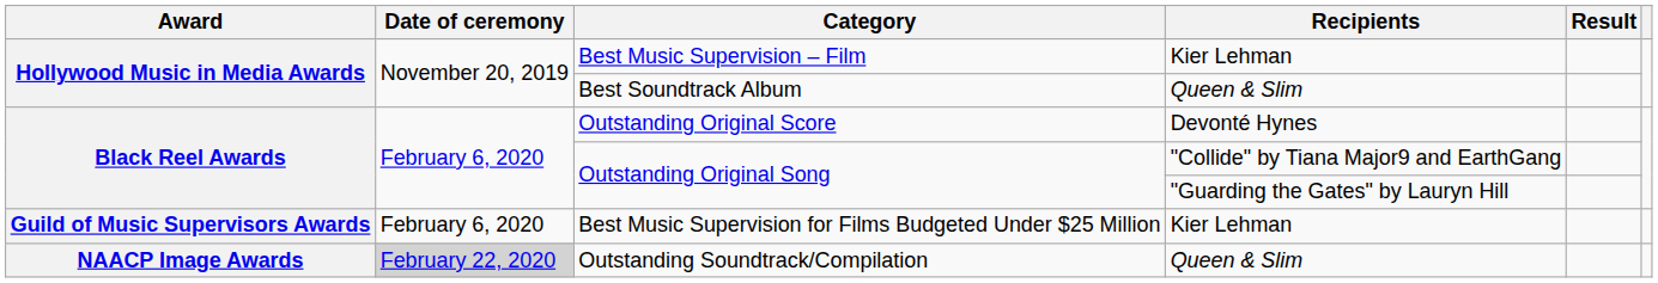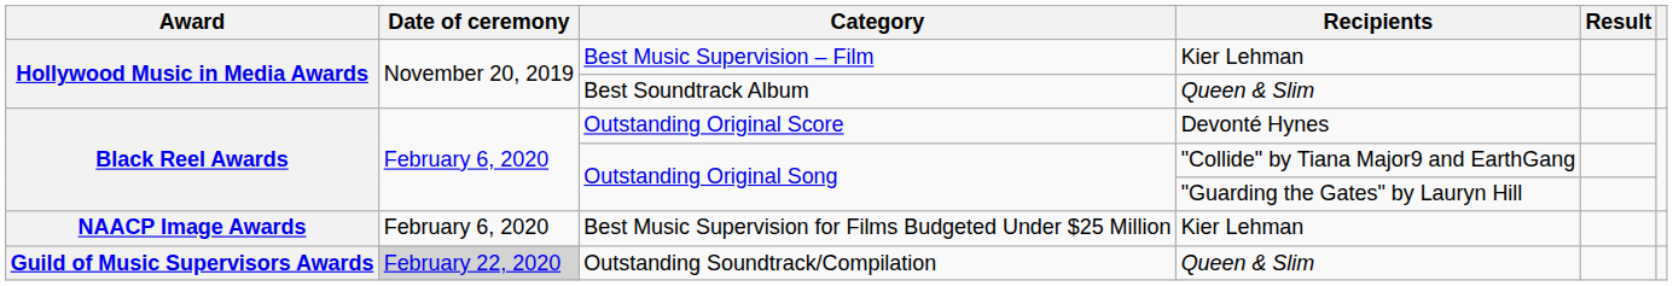Best Music Supervision for Films Budgeted Under $25 Million | Award: Guild of Music Supervisors Awards -> NAACP Image Awards
Outstanding Soundtrack/Compilation | Award: NAACP Image Awards -> Guild of Music Supervisors Awards
